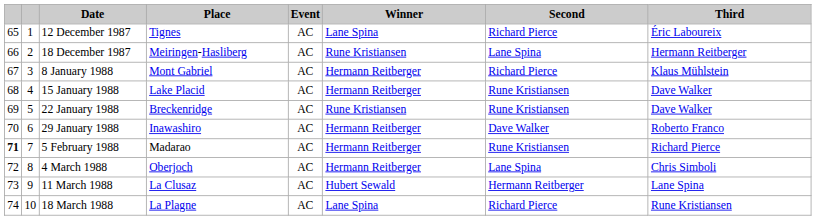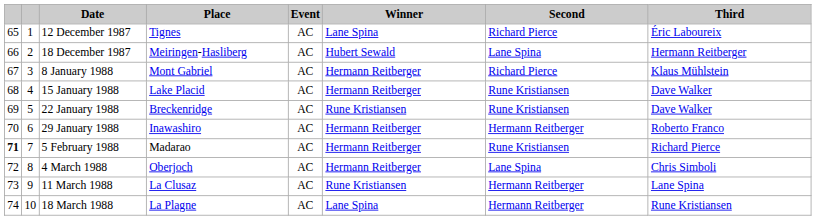18 December 1987 | Winner: Rune Kristiansen -> Hubert Sewald
29 January 1988 | Second: Dave Walker -> Hermann Reitberger
11 March 1988 | Winner: Hubert Sewald -> Rune Kristiansen
18 March 1988 | Second: Richard Pierce -> Hermann Reitberger
